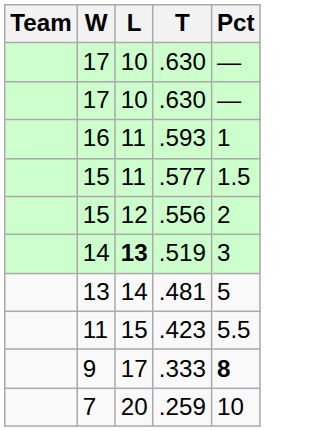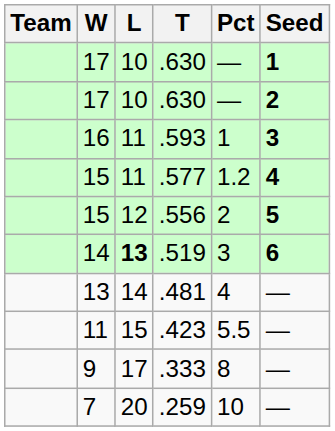+ column: Seed | 1 | 2 | 3 | 4 | 5 | 6 | — | — | — | —
.577 | Pct: 1.5 -> 1.2
.481 | Pct: 5 -> 4
.333 | Pct: bold -> normal
